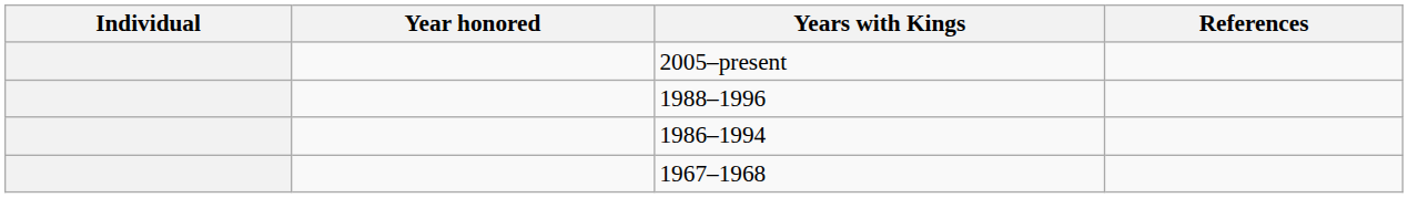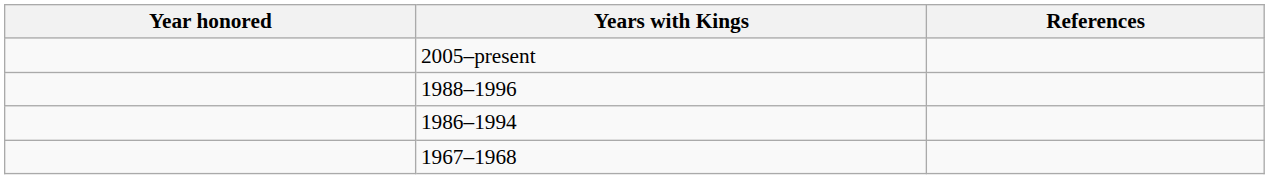- column: Individual
